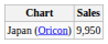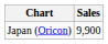Japan (Oricon) | Sales: 9,950 -> 9,900
